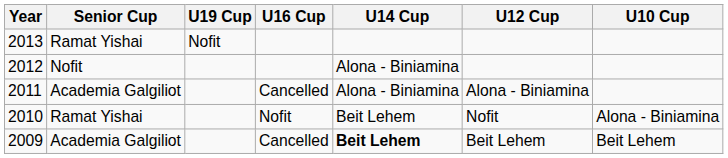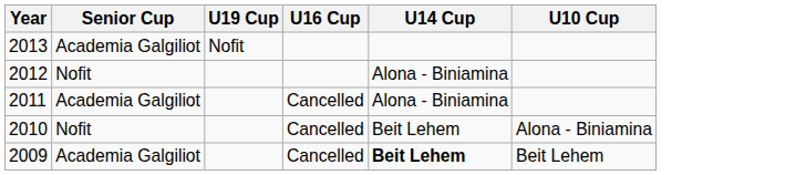- column: U12 Cup | Alona - Biniamina | Nofit | Beit Lehem
2013 | Senior Cup: Ramat Yishai -> Academia Galgiliot
2010 | Senior Cup: Ramat Yishai -> Nofit
2010 | U16 Cup: Nofit -> Cancelled
